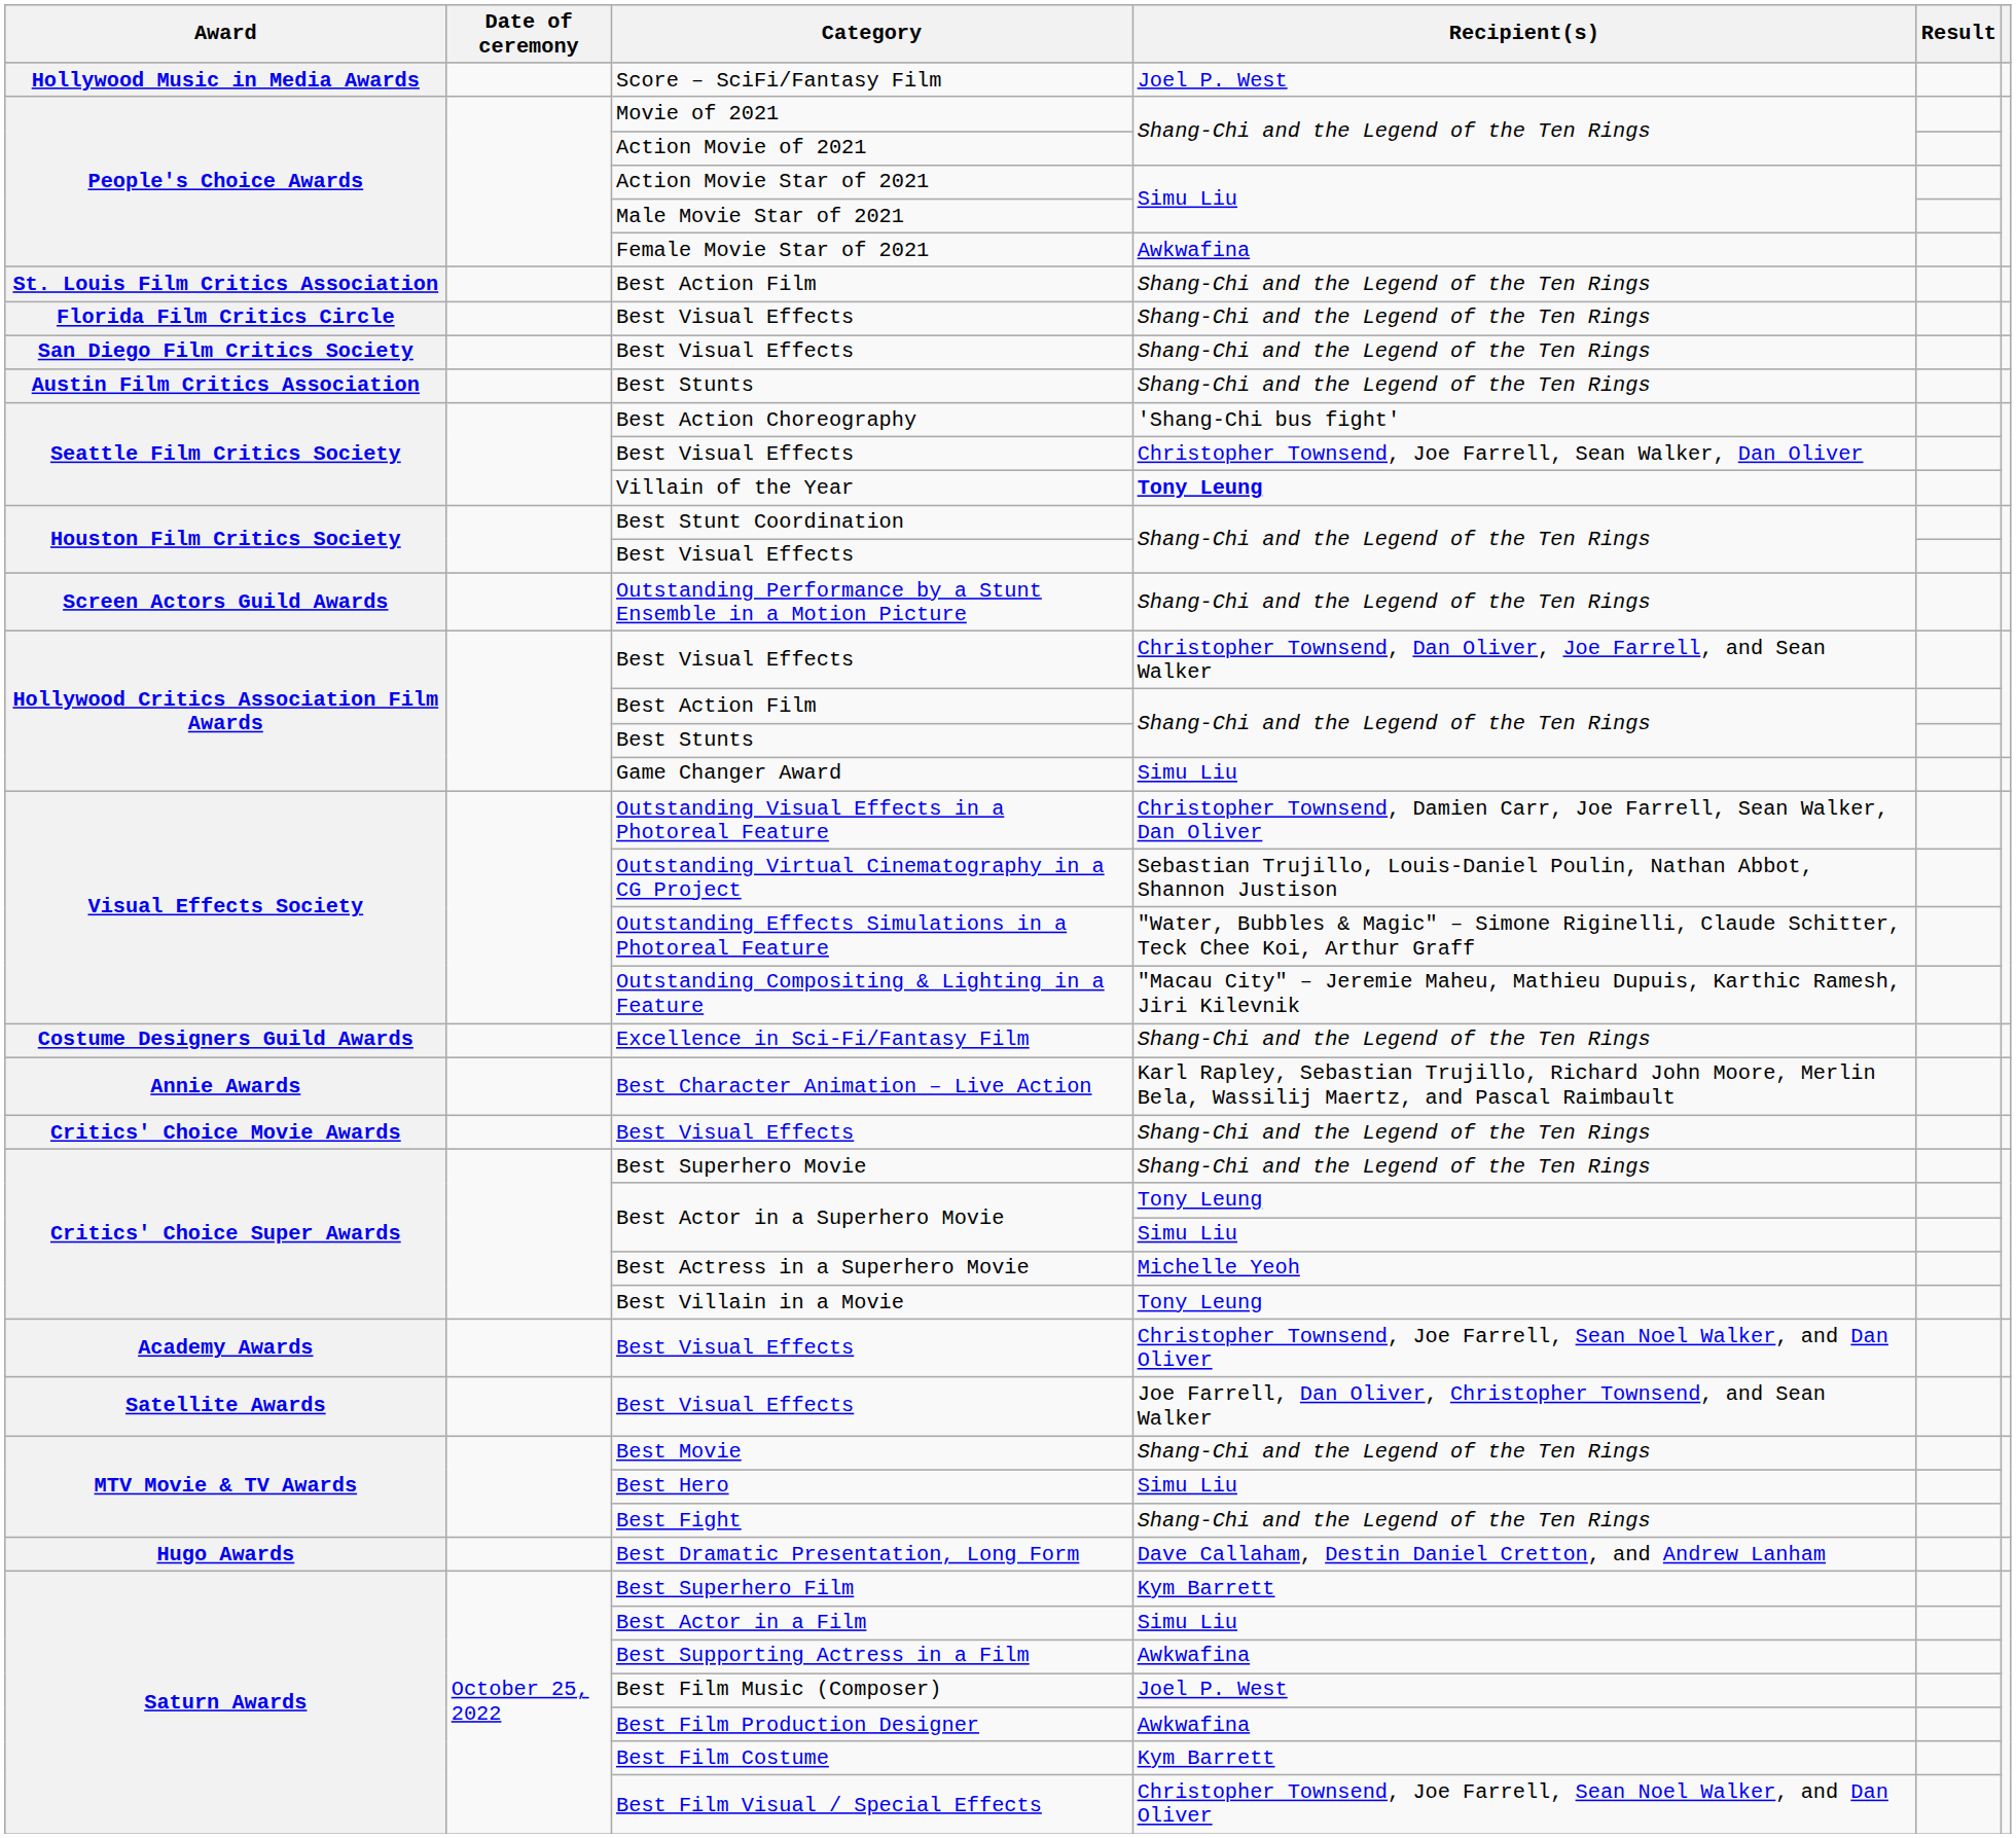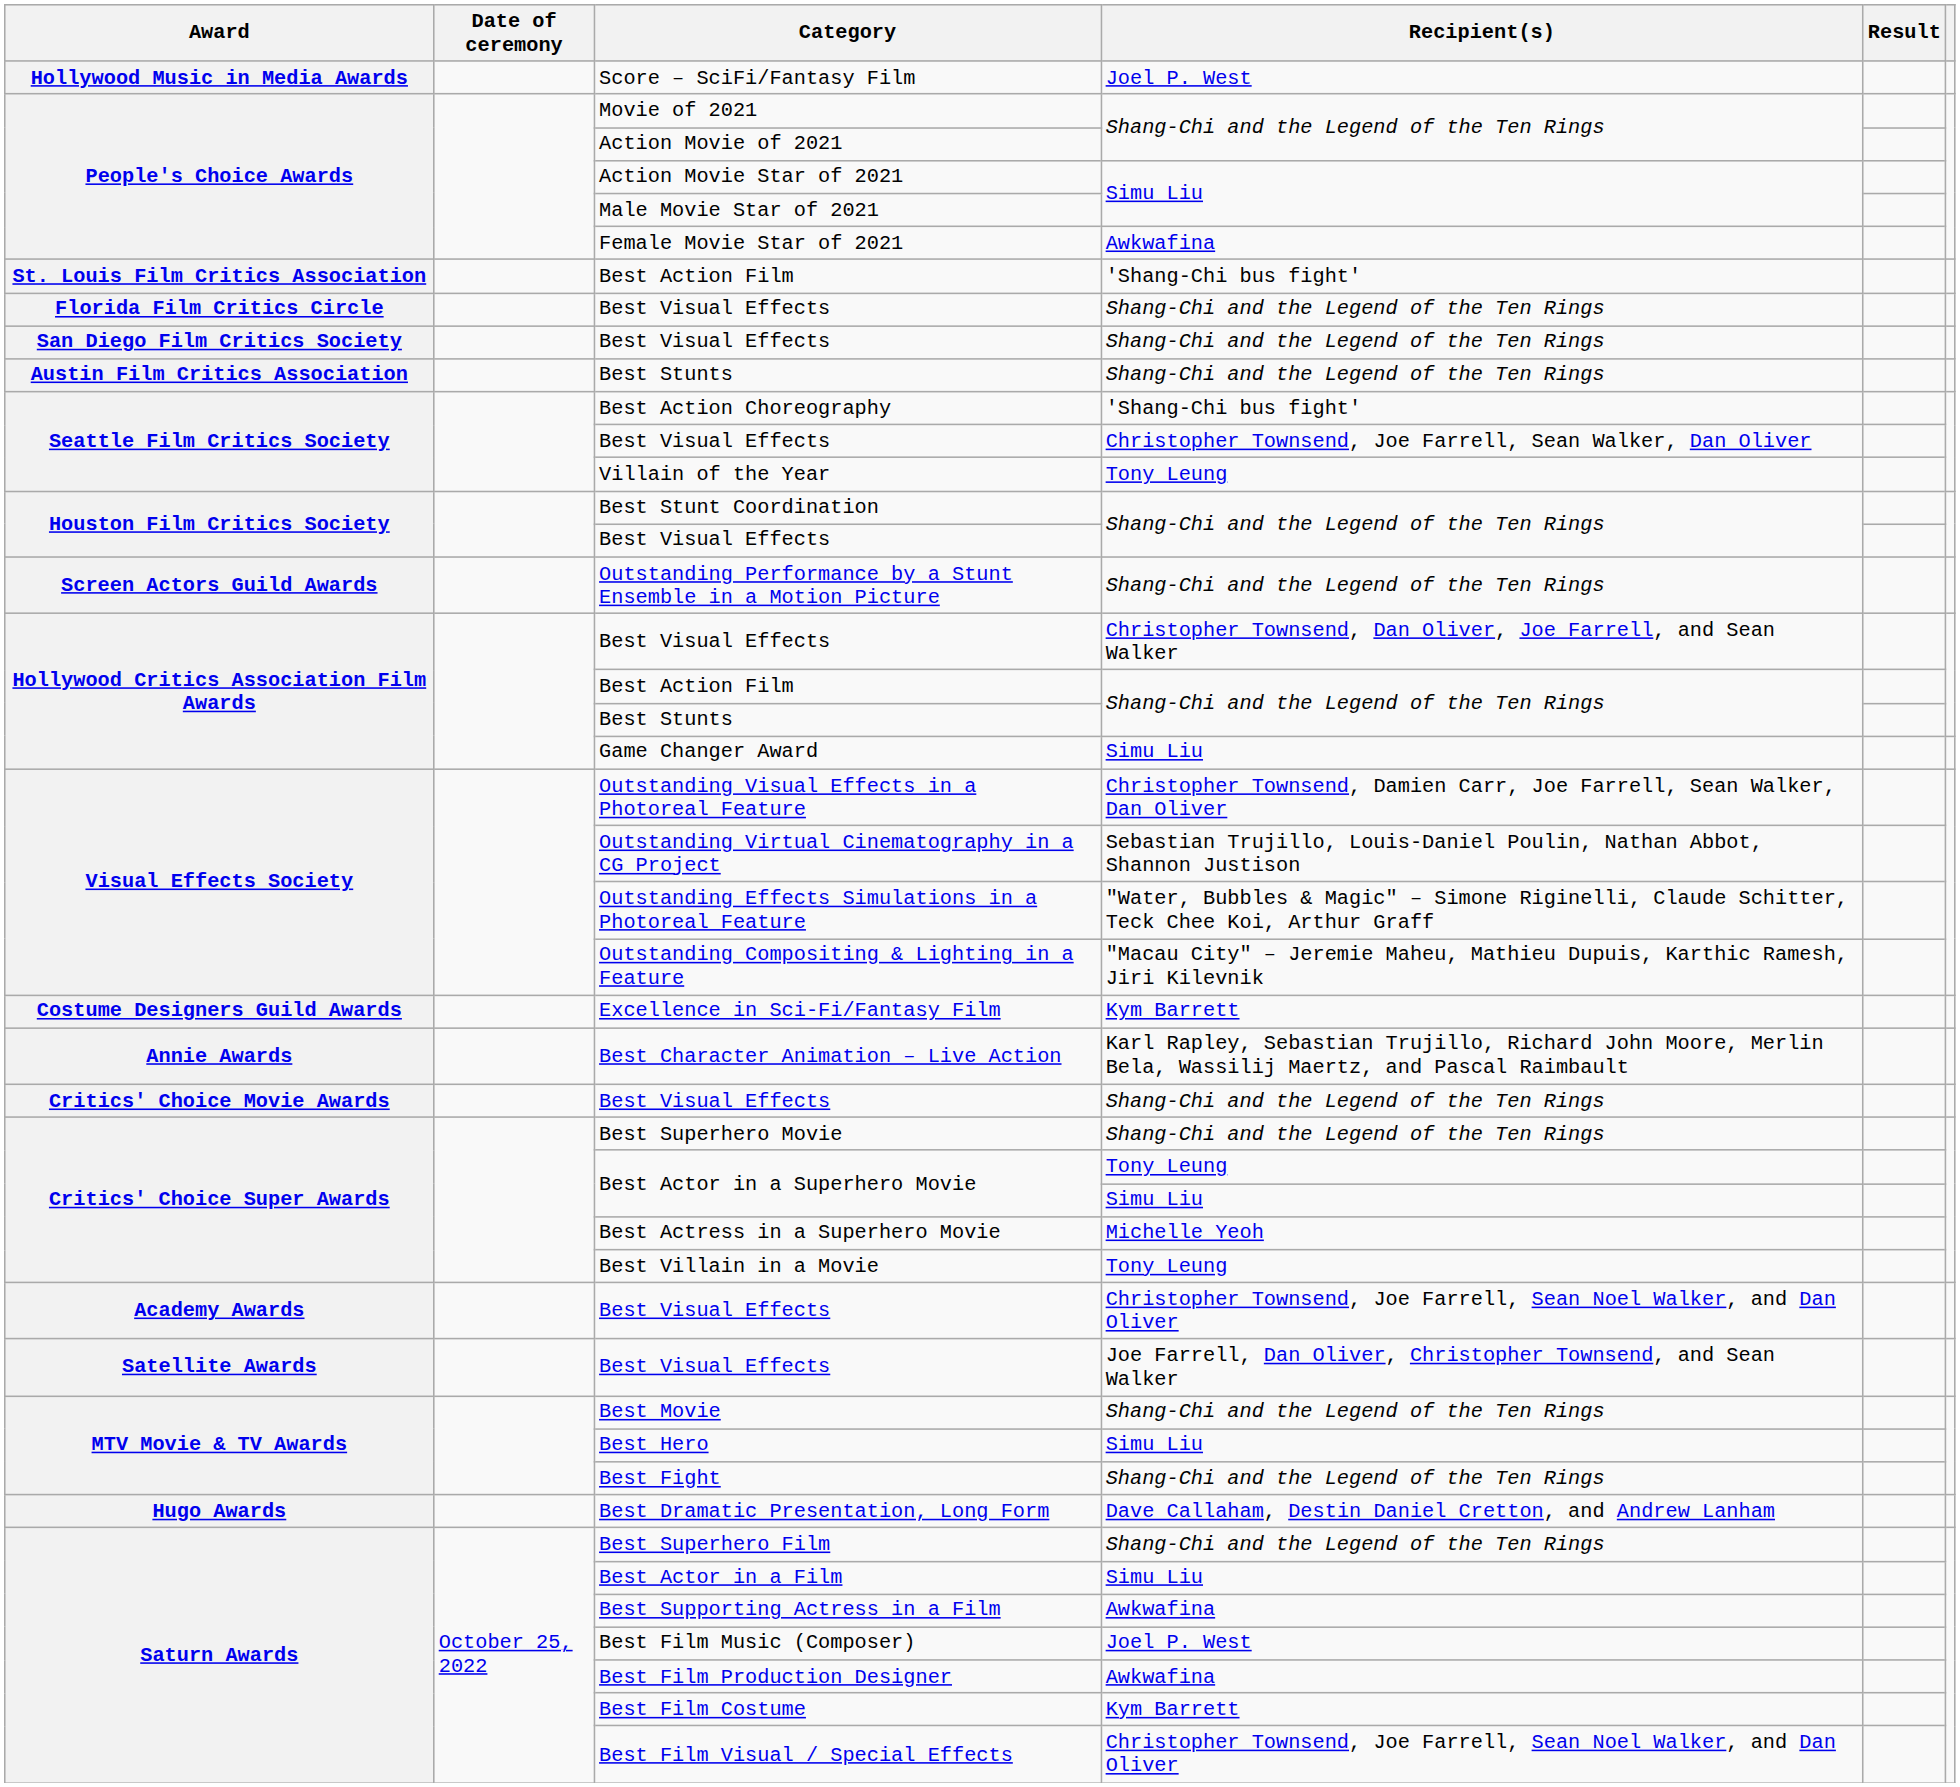St. Louis Film Critics Association / Best Action Film | Recipient(s): Shang-Chi and the Legend of the Ten Rings -> 'Shang-Chi bus fight'
Villain of the Year | Recipient(s): bold -> normal
Excellence in Sci-Fi/Fantasy Film | Recipient(s): Shang-Chi and the Legend of the Ten Rings -> Kym Barrett
Best Superhero Film | Recipient(s): Kym Barrett -> Shang-Chi and the Legend of the Ten Rings
